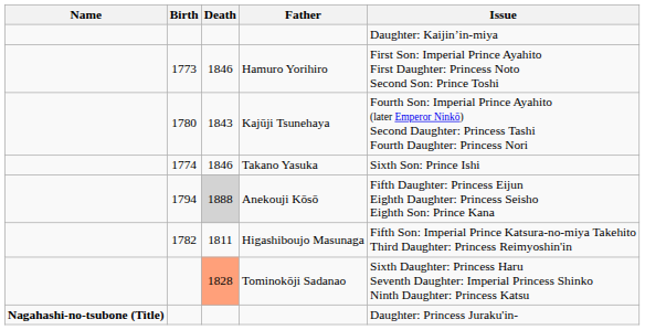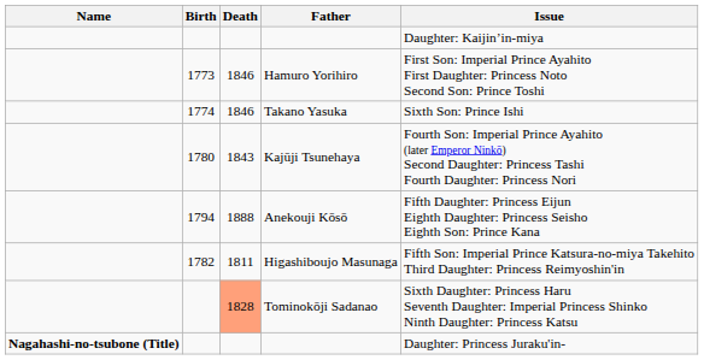rows swapped: Kajūji Tsunehaya <-> Takano Yasuka
Anekouji Kōsō | Death: lightgrey background -> no background
